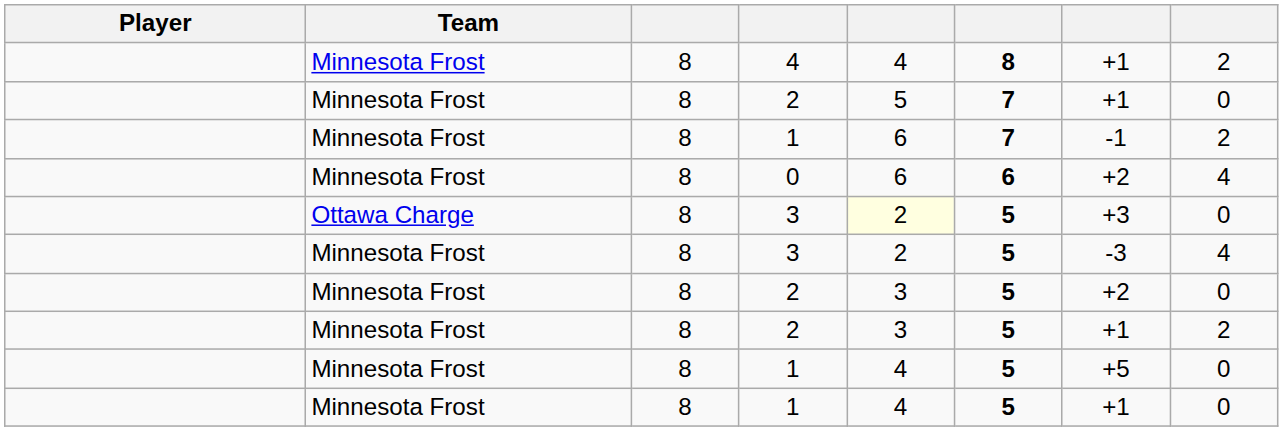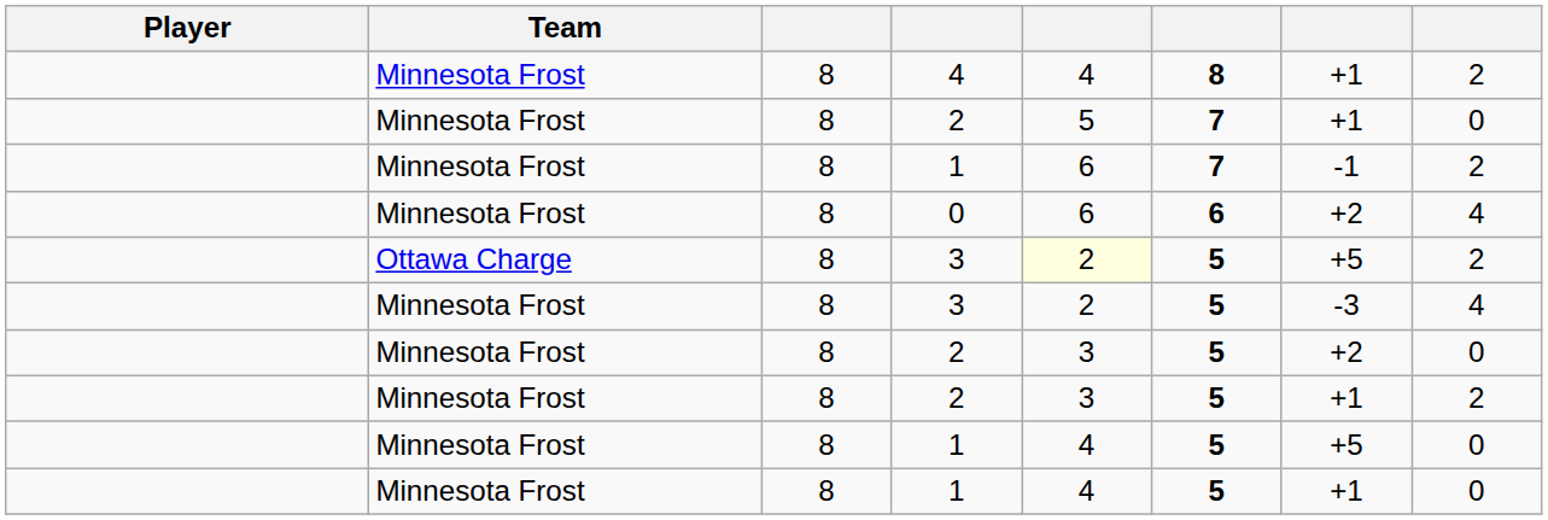Ottawa Charge / 3 | column 7: +3 -> +5
Ottawa Charge / 3 | column 8: 0 -> 2
